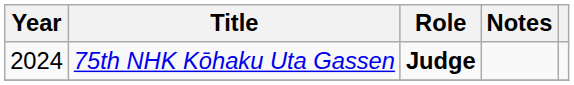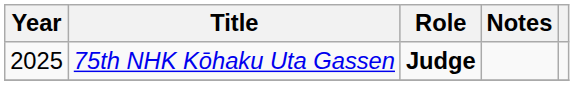75th NHK Kōhaku Uta Gassen | Year: 2024 -> 2025
